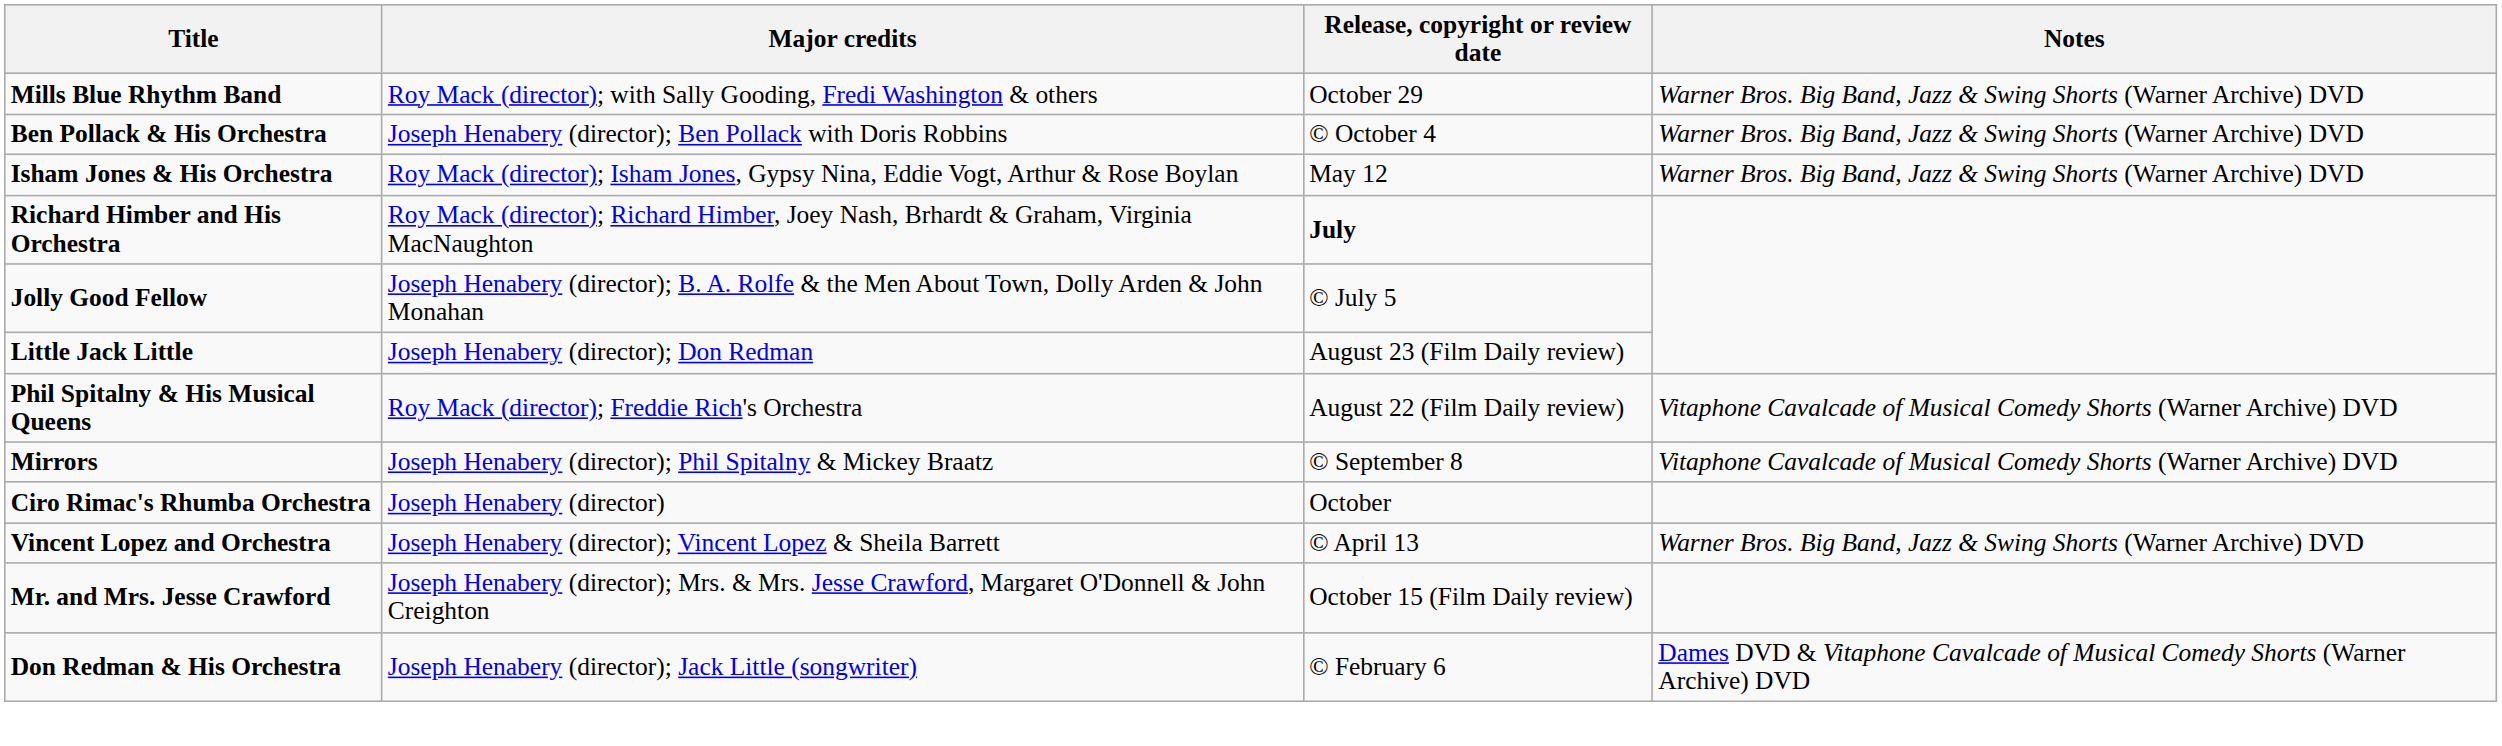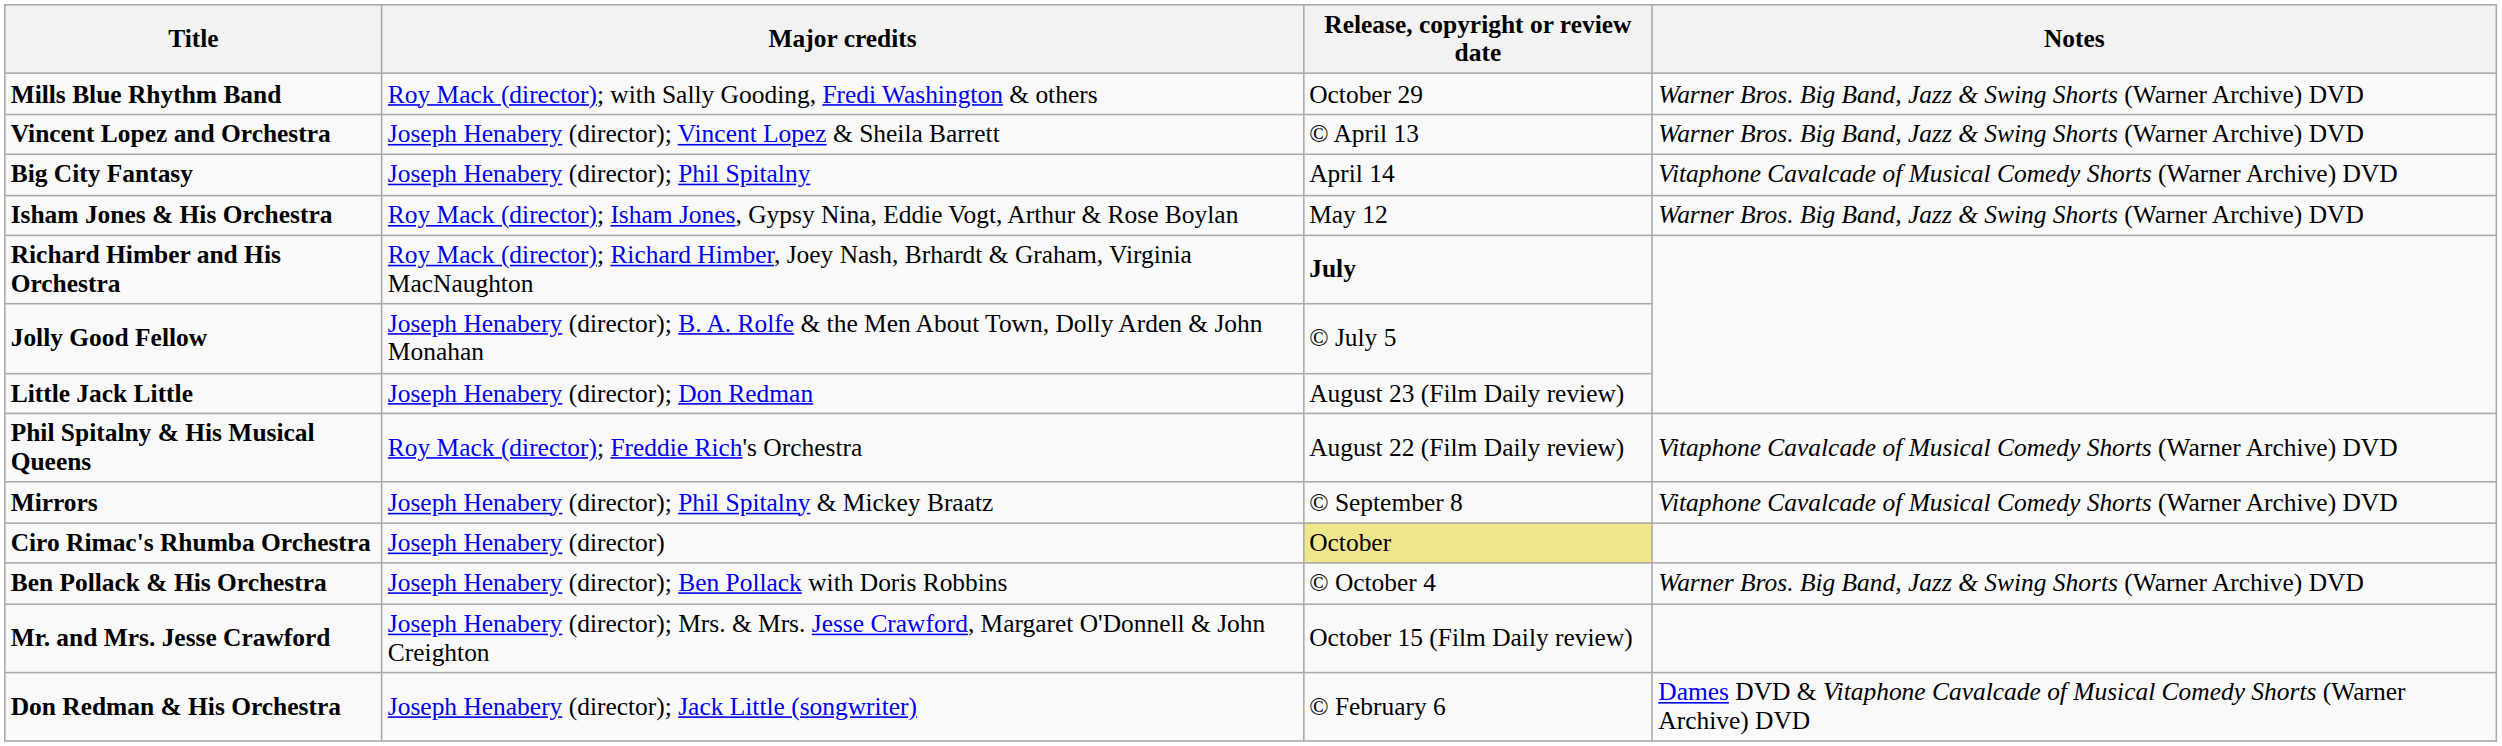rows swapped: Vincent Lopez and Orchestra <-> Ben Pollack & His Orchestra
+ row: Big City Fantasy | Joseph Henabery (director); Phil Spitalny | April 14 | Vitaphone Cavalcade of Musical Comedy Shorts (Warner Archive) DVD
Ciro Rimac's Rhumba Orchestra | Release, copyright or review date: no background -> khaki background
